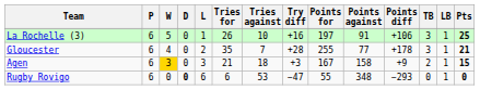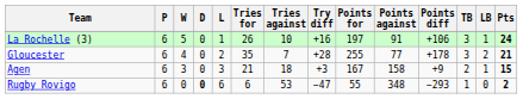La Rochelle (3) | Pts: 25 -> 24
Gloucester | LB: 1 -> 2
Agen | W: gold background -> no background
Rugby Rovigo | TB: 0 -> 1
Rugby Rovigo | LB: 1 -> 0
Rugby Rovigo | Pts: 0 -> 2
